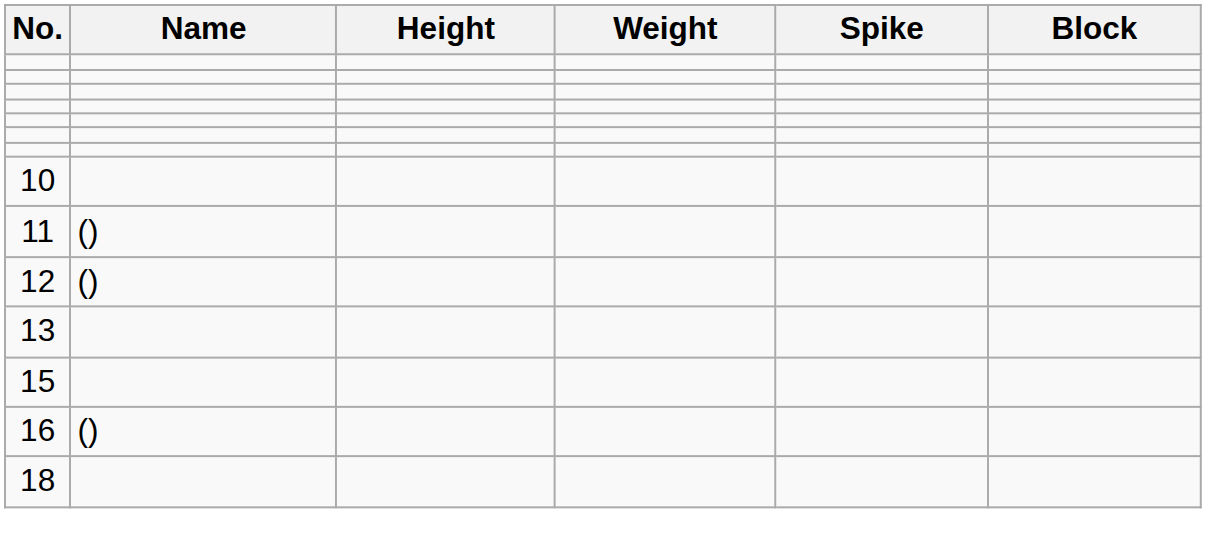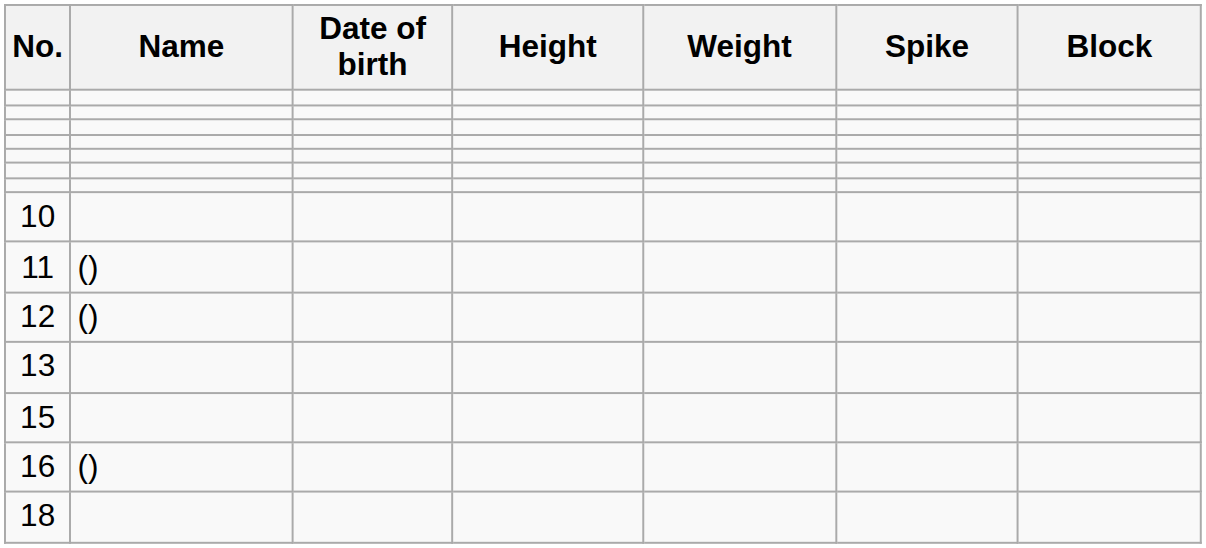+ column: Date of birth
